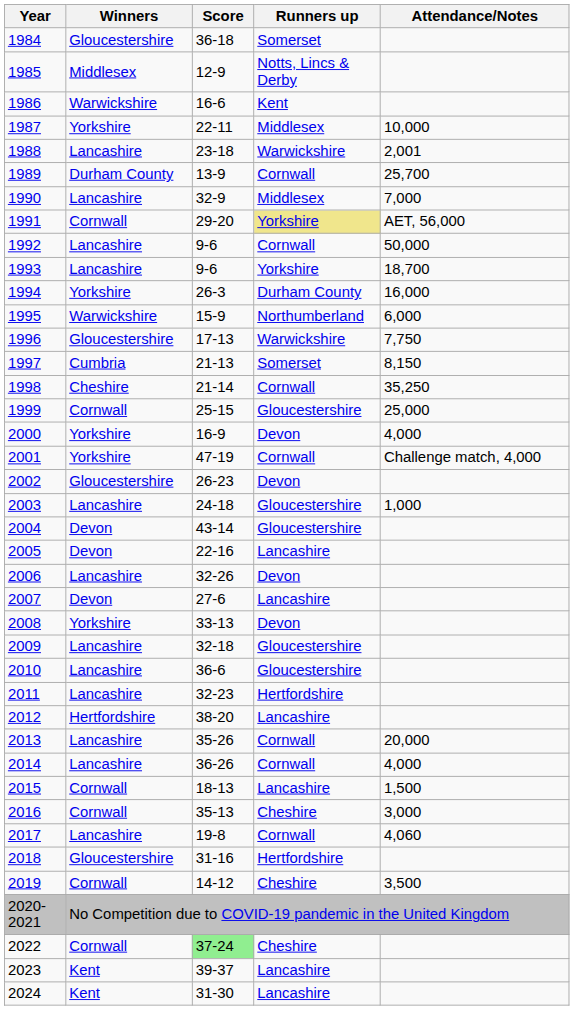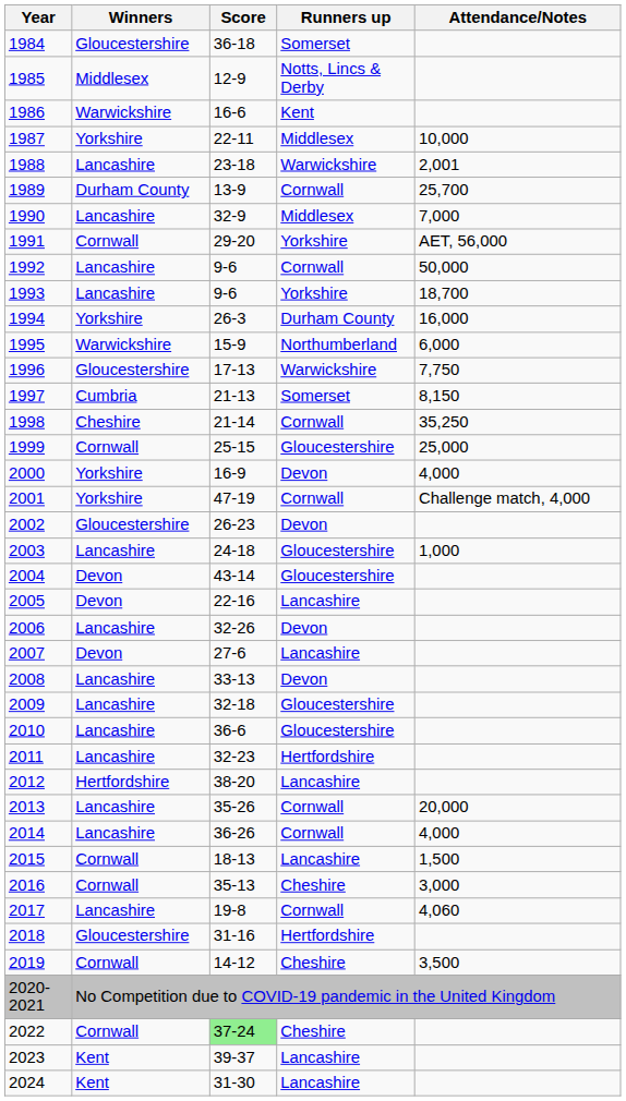1991 | Runners up: khaki background -> no background
2008 | Winners: Yorkshire -> Lancashire
